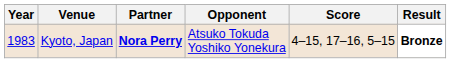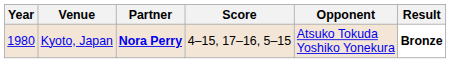columns swapped: Opponent <-> Score
Kyoto, Japan | Year: 1983 -> 1980
